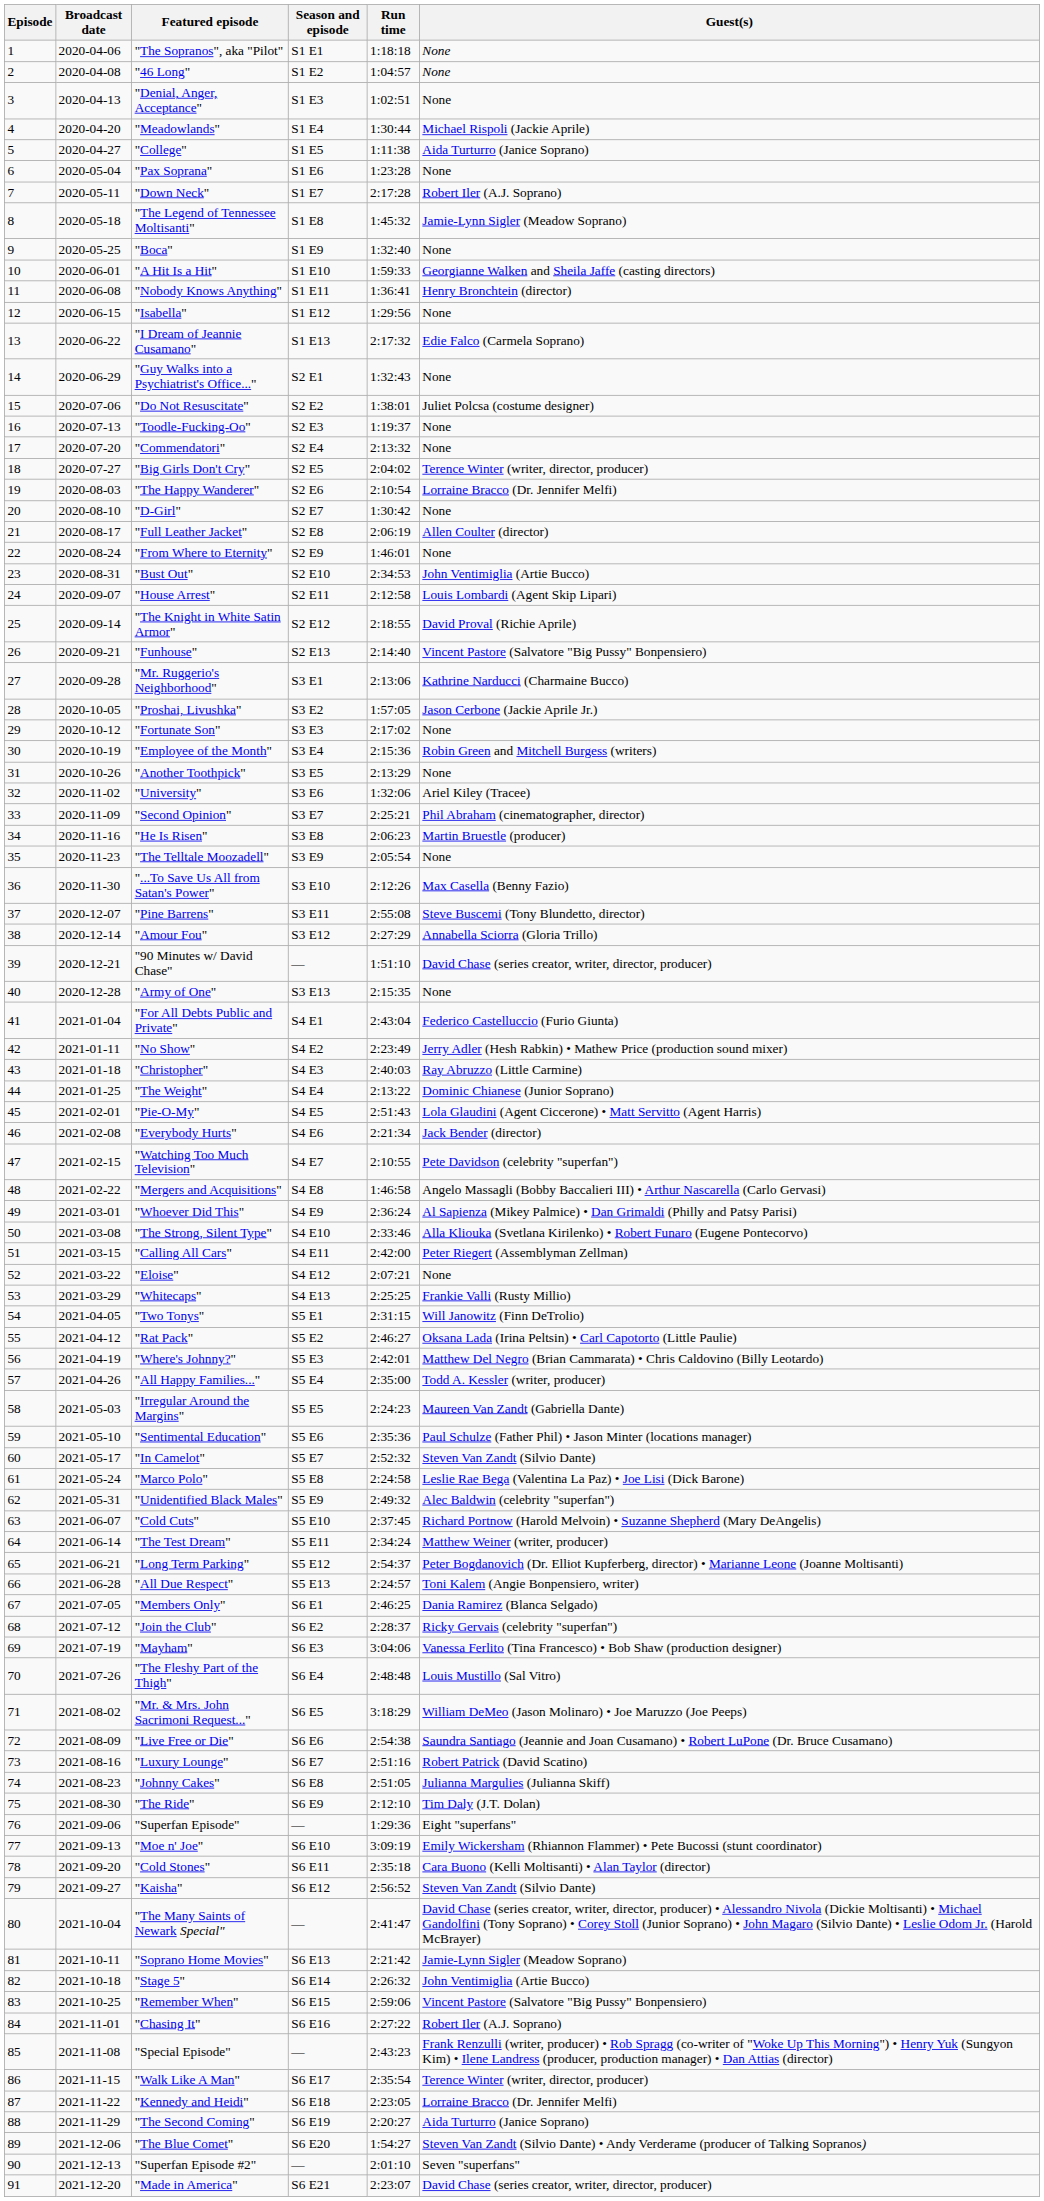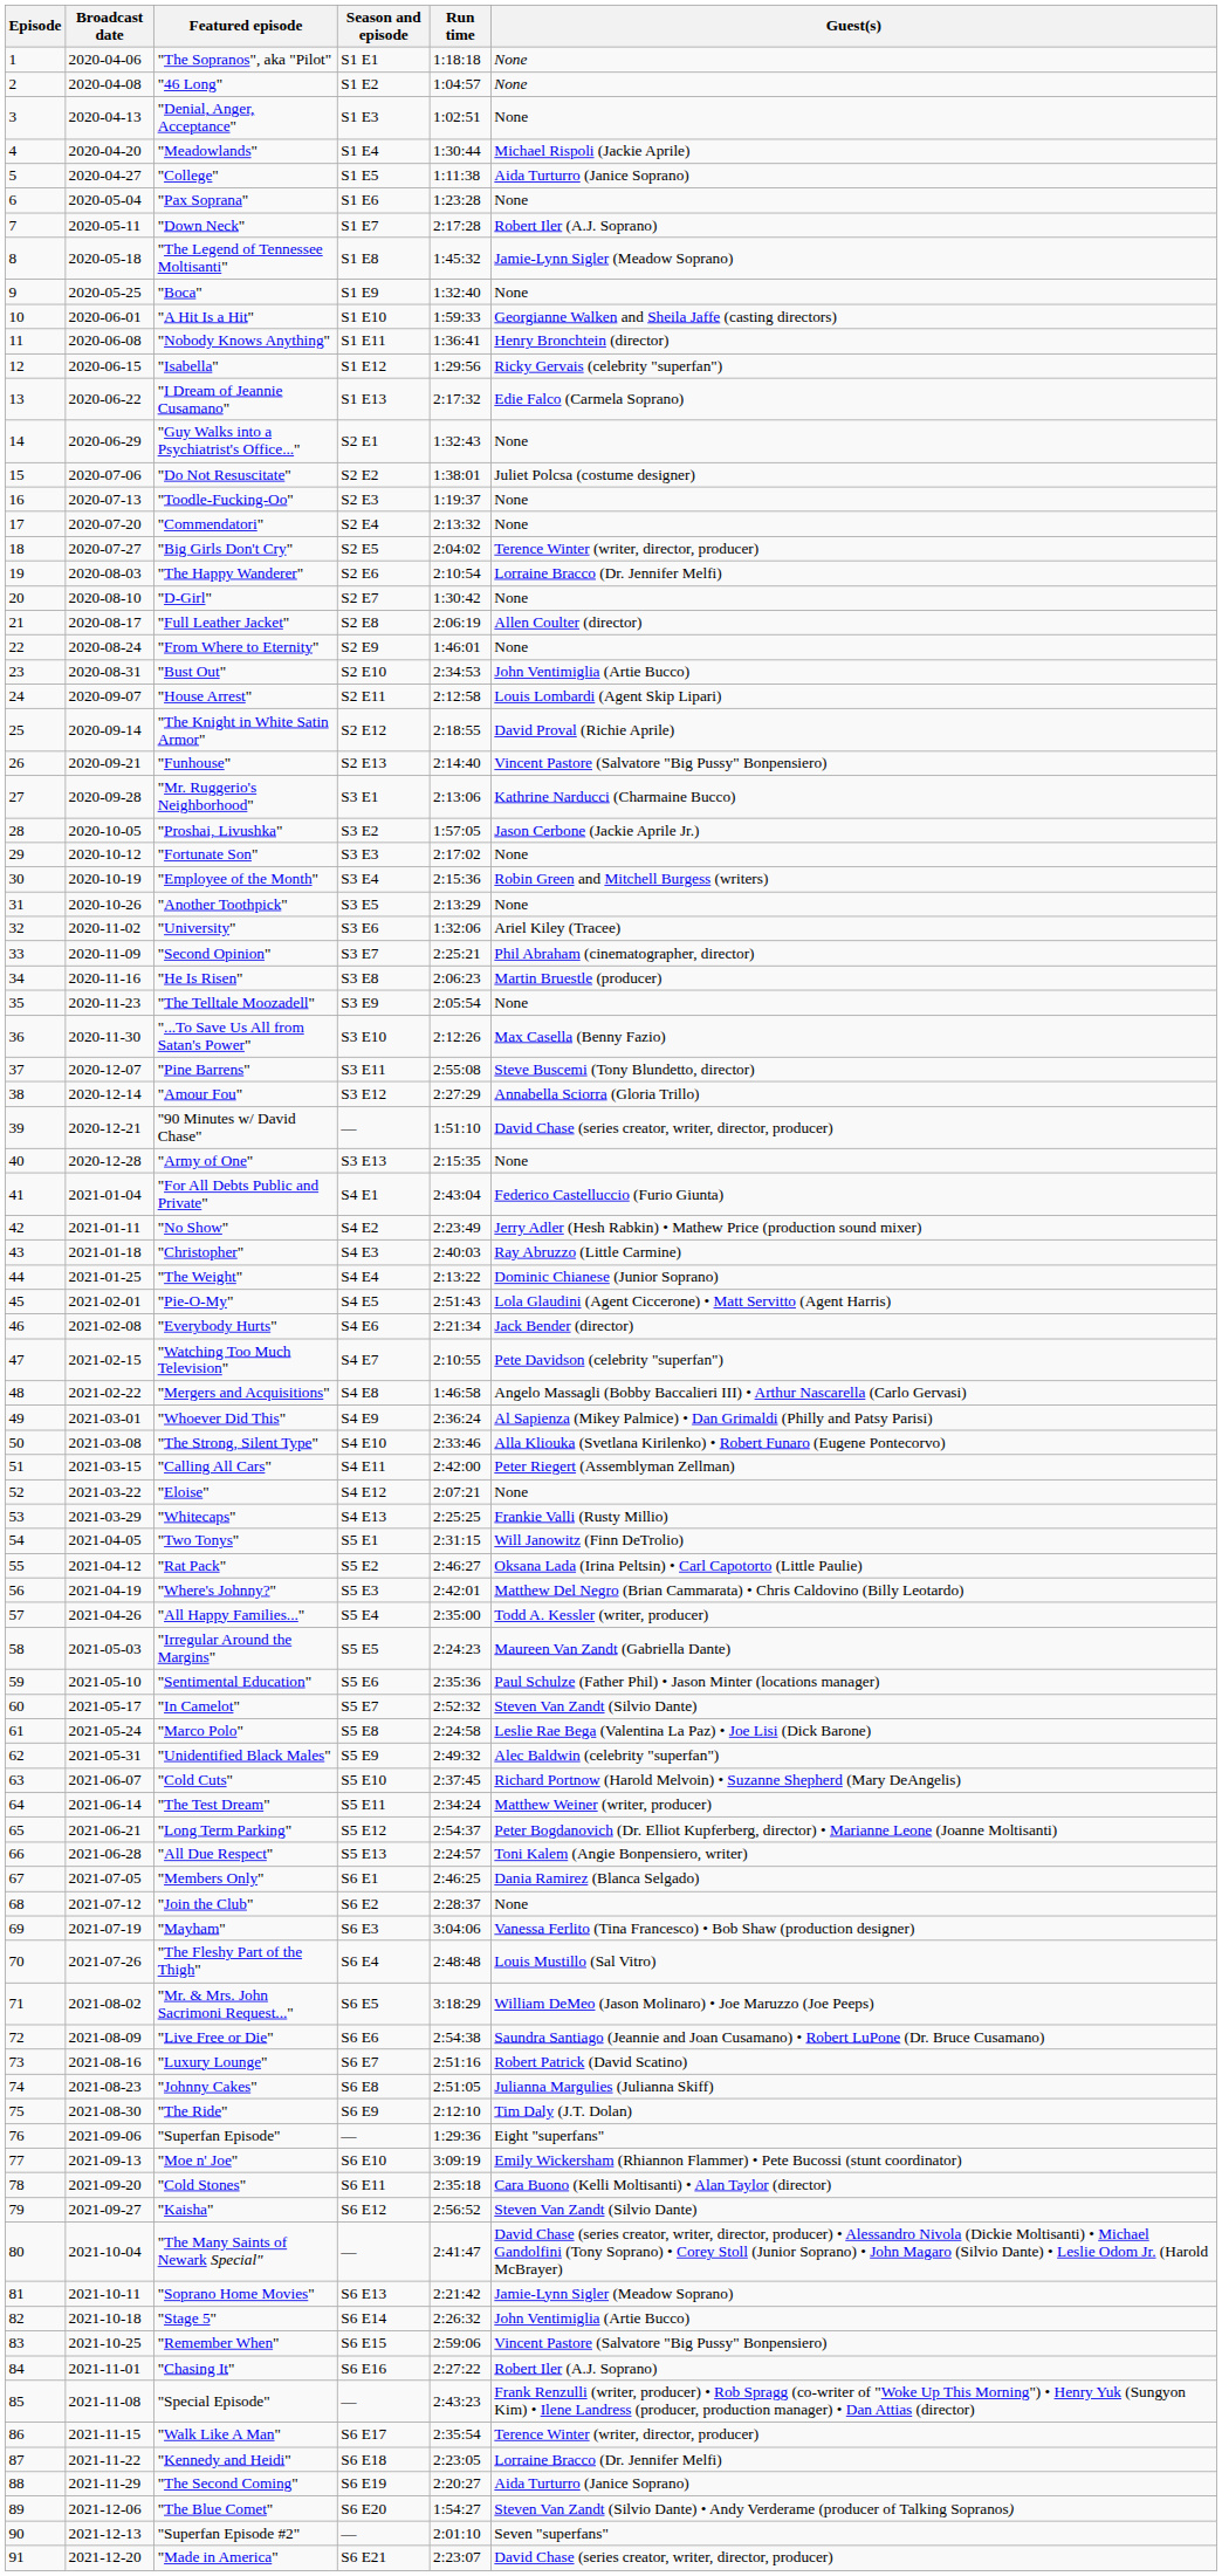"Isabella" | Guest(s): None -> Ricky Gervais (celebrity "superfan")
"Join the Club" | Guest(s): Ricky Gervais (celebrity "superfan") -> None
